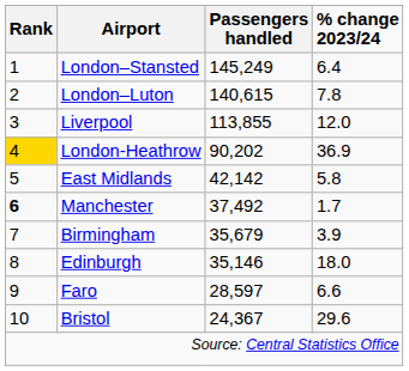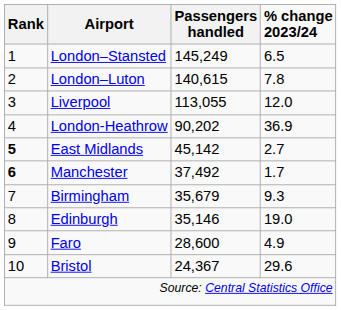London–Stansted | column 4: 6.4 -> 6.5
Liverpool | column 3: 113,855 -> 113,055
London-Heathrow | column 1: gold background -> no background
East Midlands | column 1: normal -> bold
East Midlands | column 3: 42,142 -> 45,142
East Midlands | column 4: 5.8 -> 2.7
Birmingham | column 4: 3.9 -> 9.3
Edinburgh | column 4: 18.0 -> 19.0
Faro | column 3: 28,597 -> 28,600
Faro | column 4: 6.6 -> 4.9
